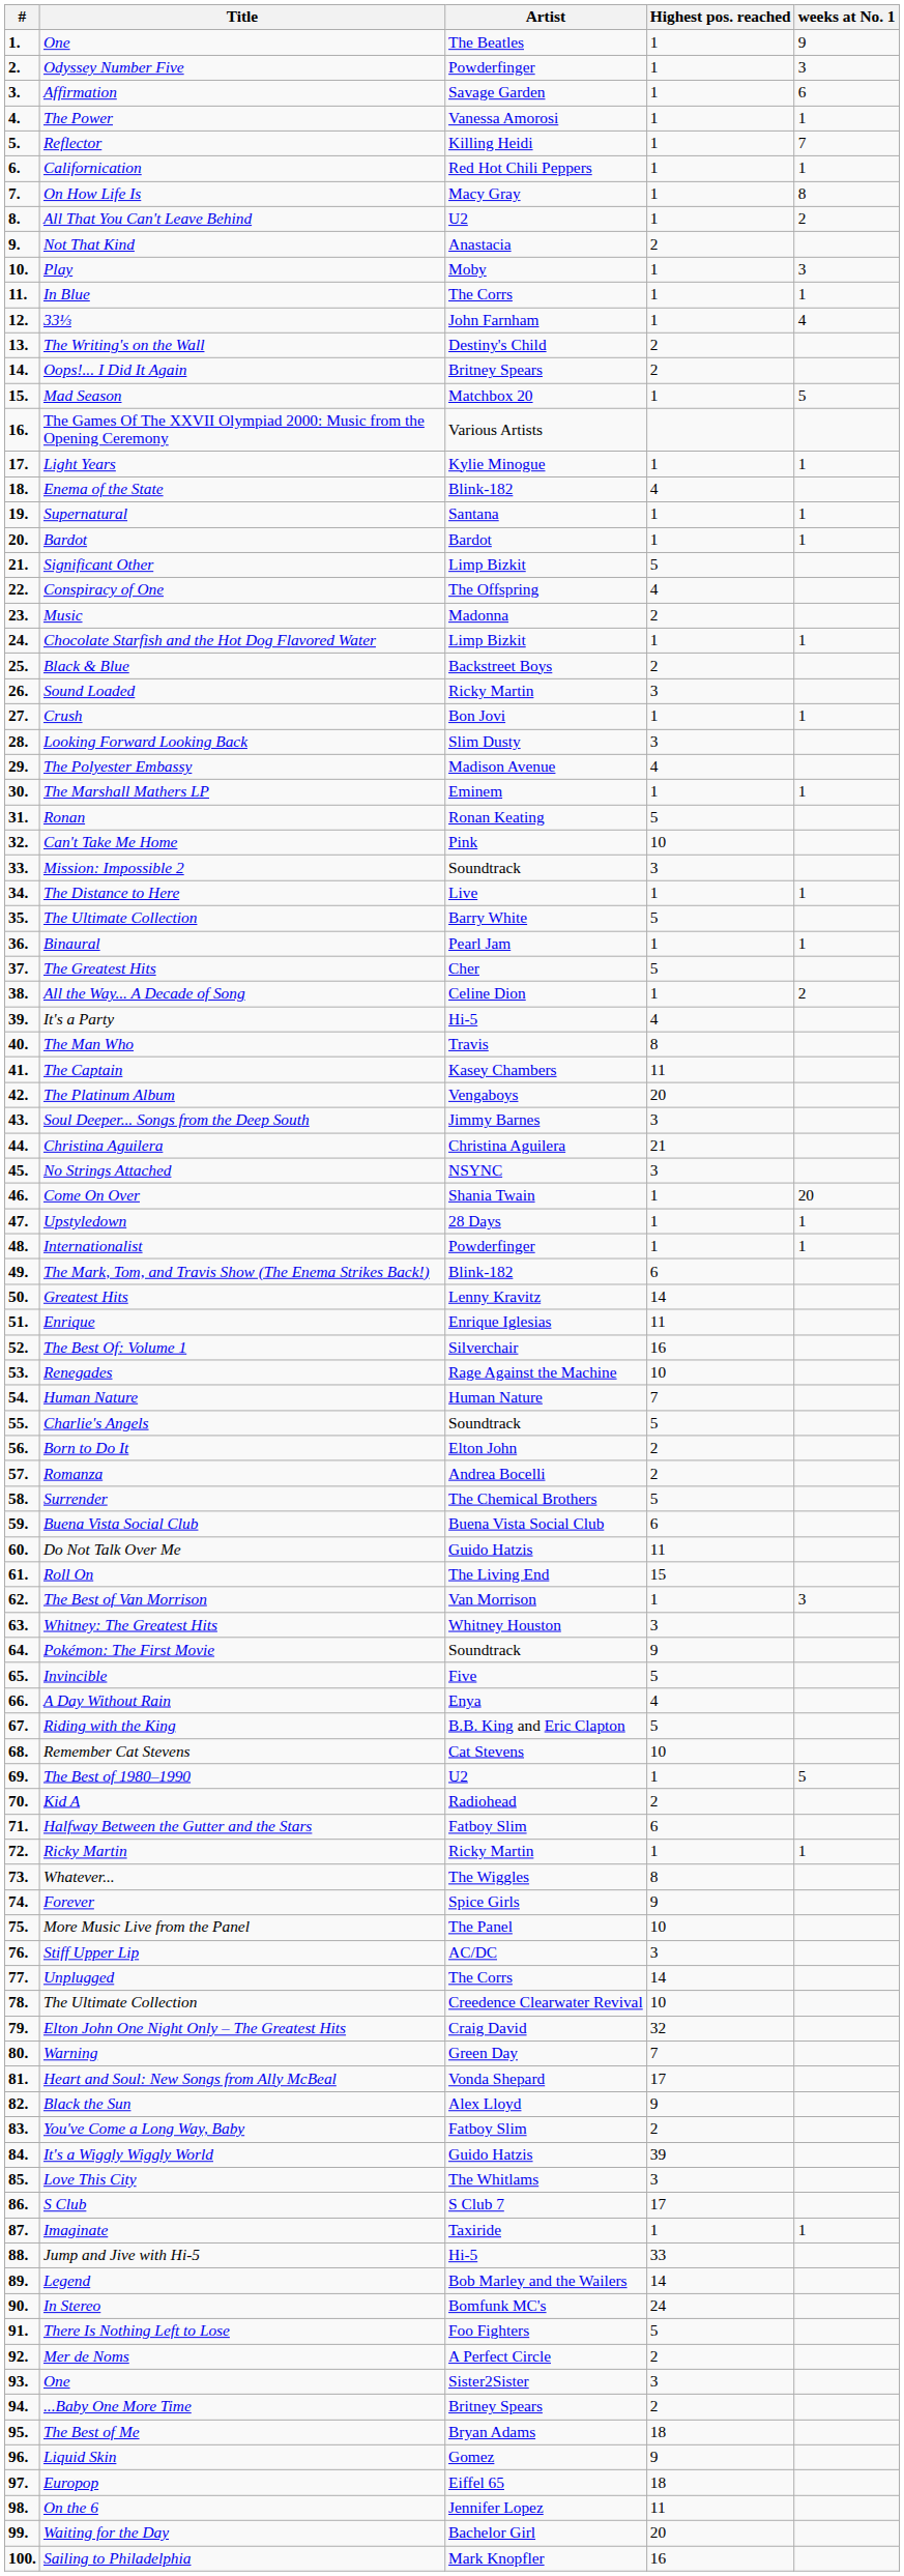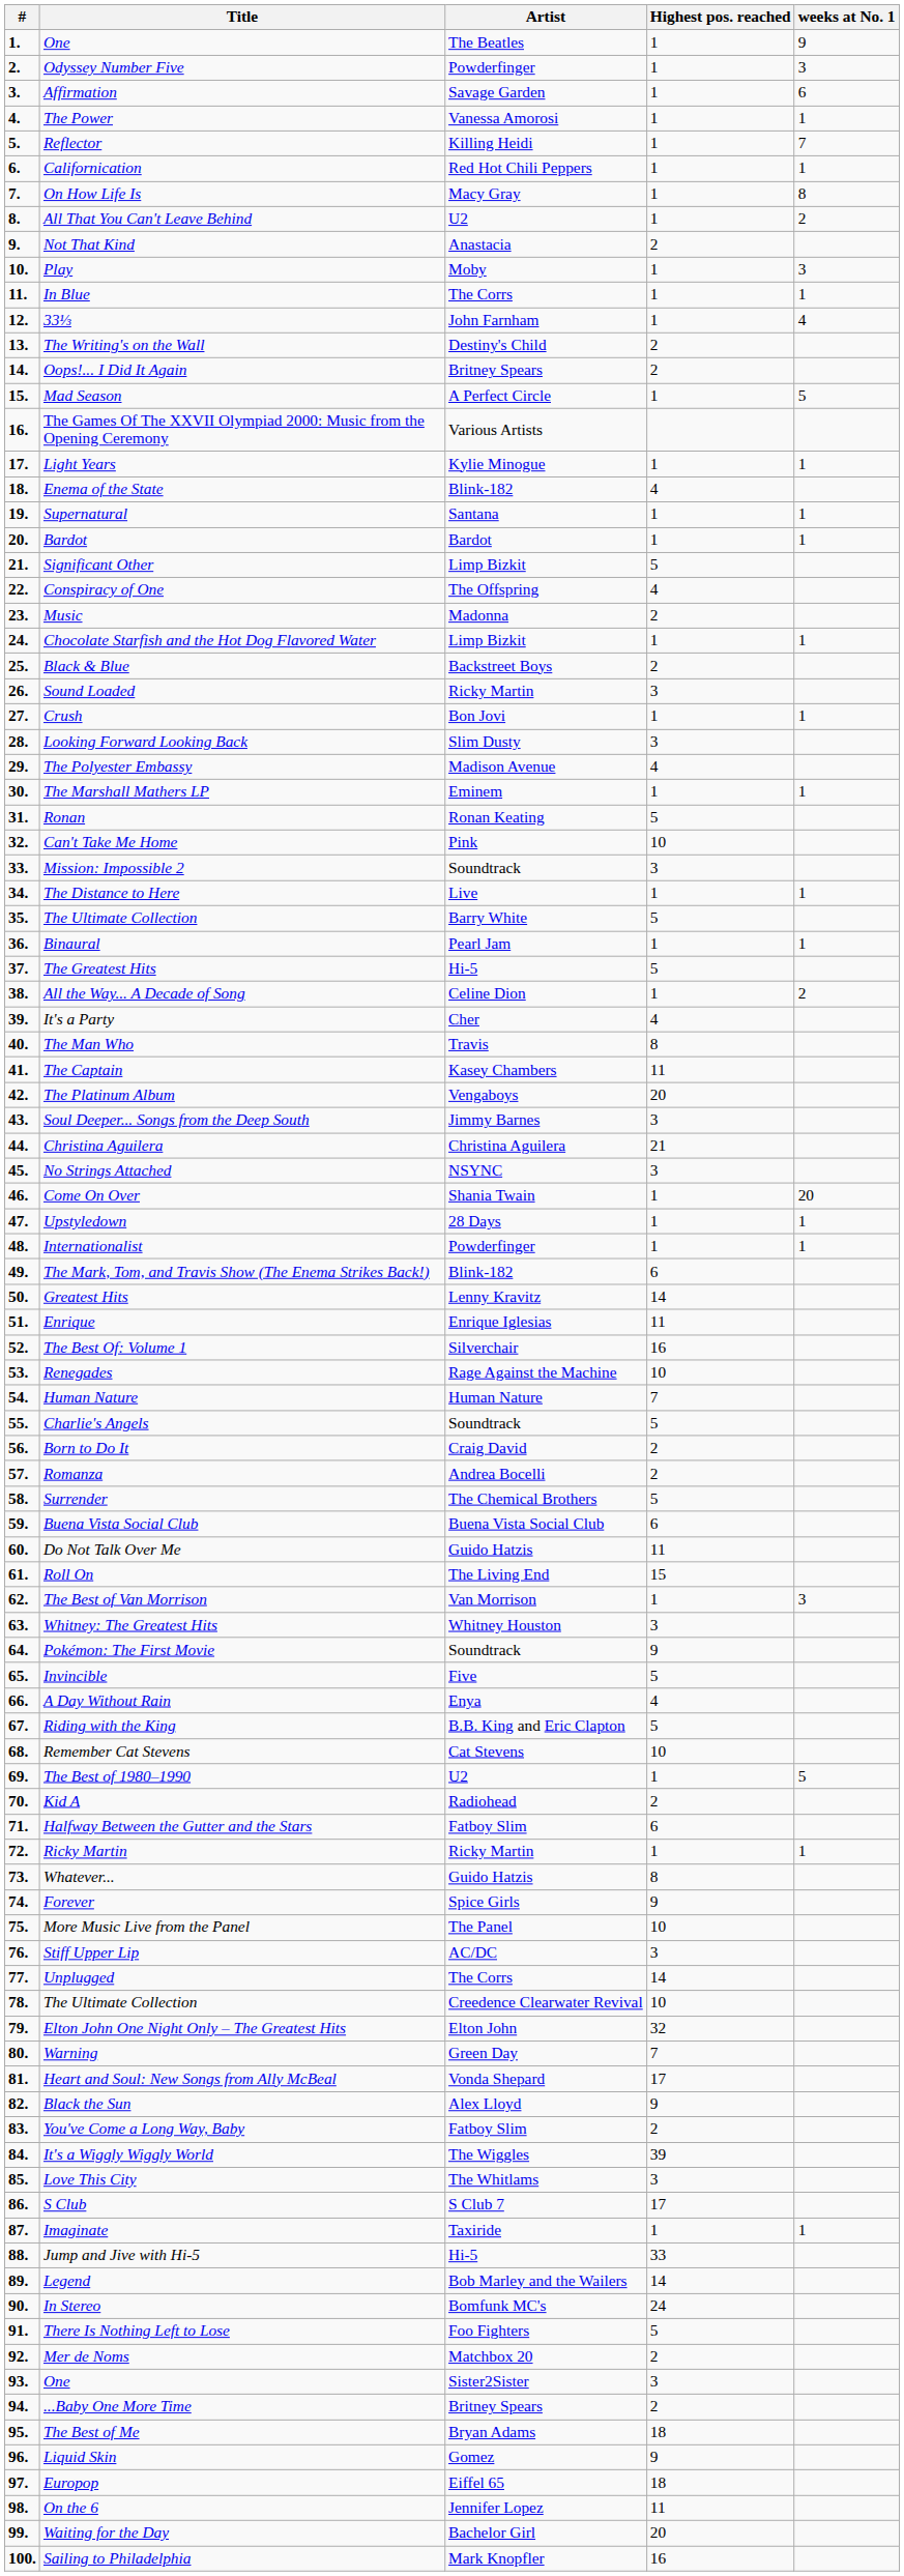Mad Season | Artist: Matchbox 20 -> A Perfect Circle
The Greatest Hits | Artist: Cher -> Hi-5
It's a Party | Artist: Hi-5 -> Cher
Born to Do It | Artist: Elton John -> Craig David
Whatever... | Artist: The Wiggles -> Guido Hatzis
Elton John One Night Only – The Greatest Hits | Artist: Craig David -> Elton John
It's a Wiggly Wiggly World | Artist: Guido Hatzis -> The Wiggles
Mer de Noms | Artist: A Perfect Circle -> Matchbox 20
